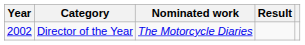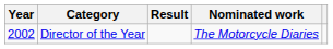columns swapped: Nominated work <-> Result
